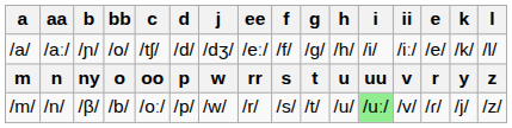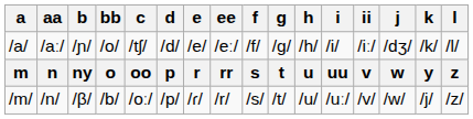columns swapped: e <-> j
/n/ | i: lightgreen background -> no background
